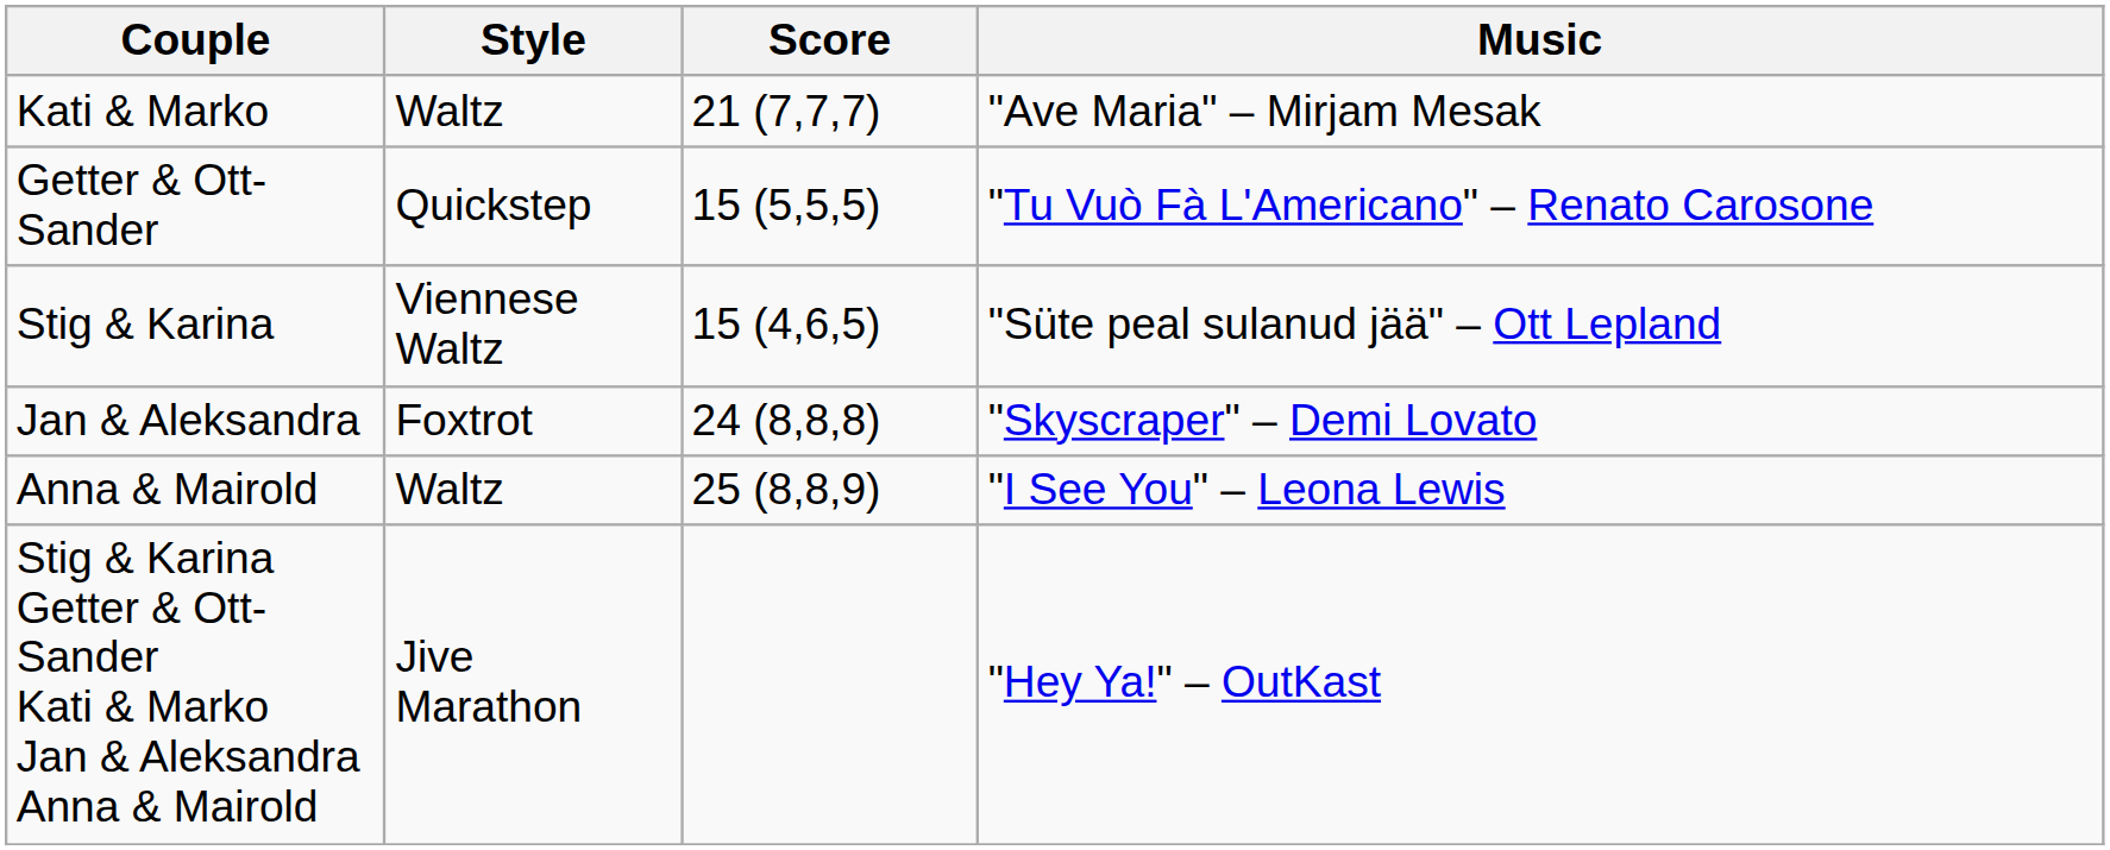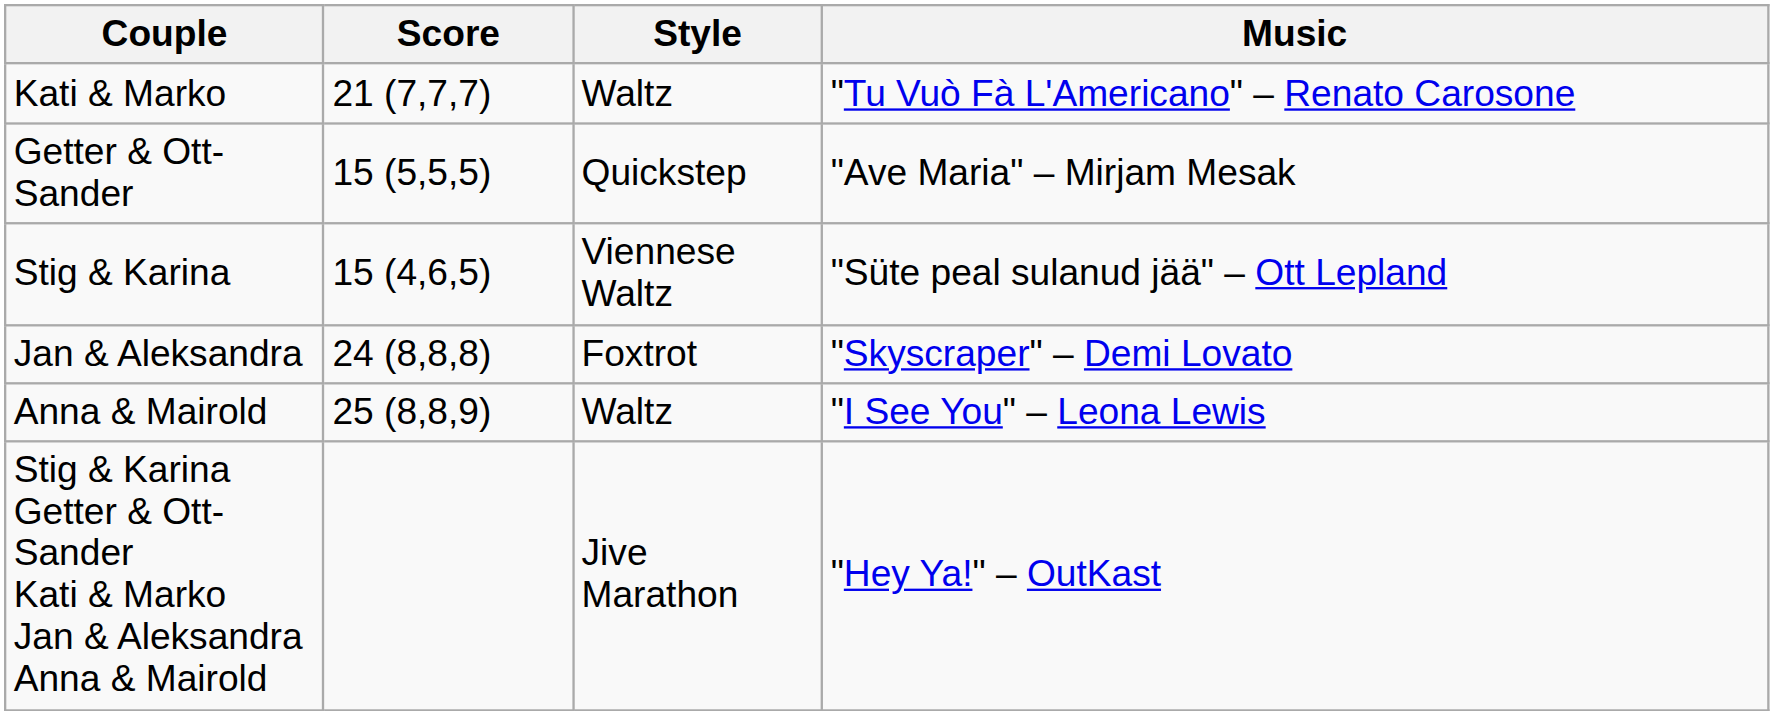columns swapped: Score <-> Style
Kati & Marko | Music: "Ave Maria" – Mirjam Mesak -> "Tu Vuò Fà L'Americano" – Renato Carosone
Getter & Ott-Sander | Music: "Tu Vuò Fà L'Americano" – Renato Carosone -> "Ave Maria" – Mirjam Mesak
